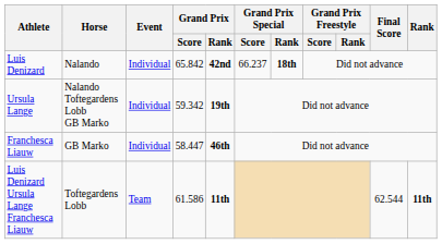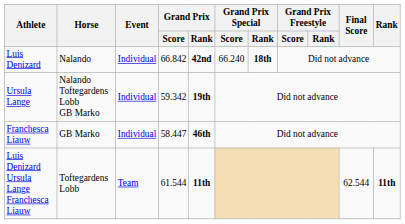Luis Denizard | Grand Prix / Score: 65.842 -> 66.842
Luis Denizard | Grand Prix Special / Score: 66.237 -> 66.240
Luis Denizard Ursula Lange Franchesca Liauw | Grand Prix / Score: 61.586 -> 61.544
